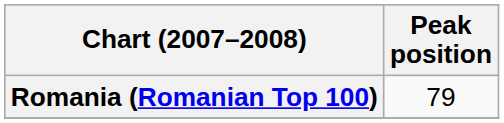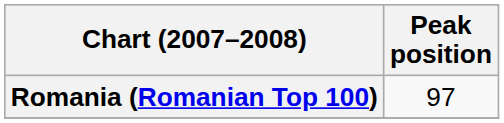Romania (Romanian Top 100) | Peak position: 79 -> 97
